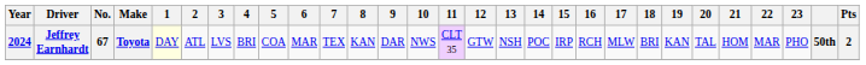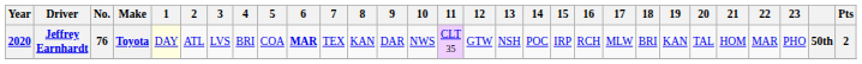Jeffrey Earnhardt | Year: 2024 -> 2020
Jeffrey Earnhardt | No.: 67 -> 76
Jeffrey Earnhardt | 6: normal -> bold
